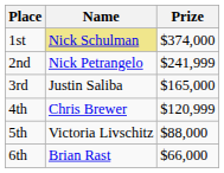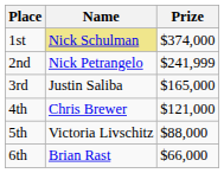4th | Prize: $120,999 -> $121,000
